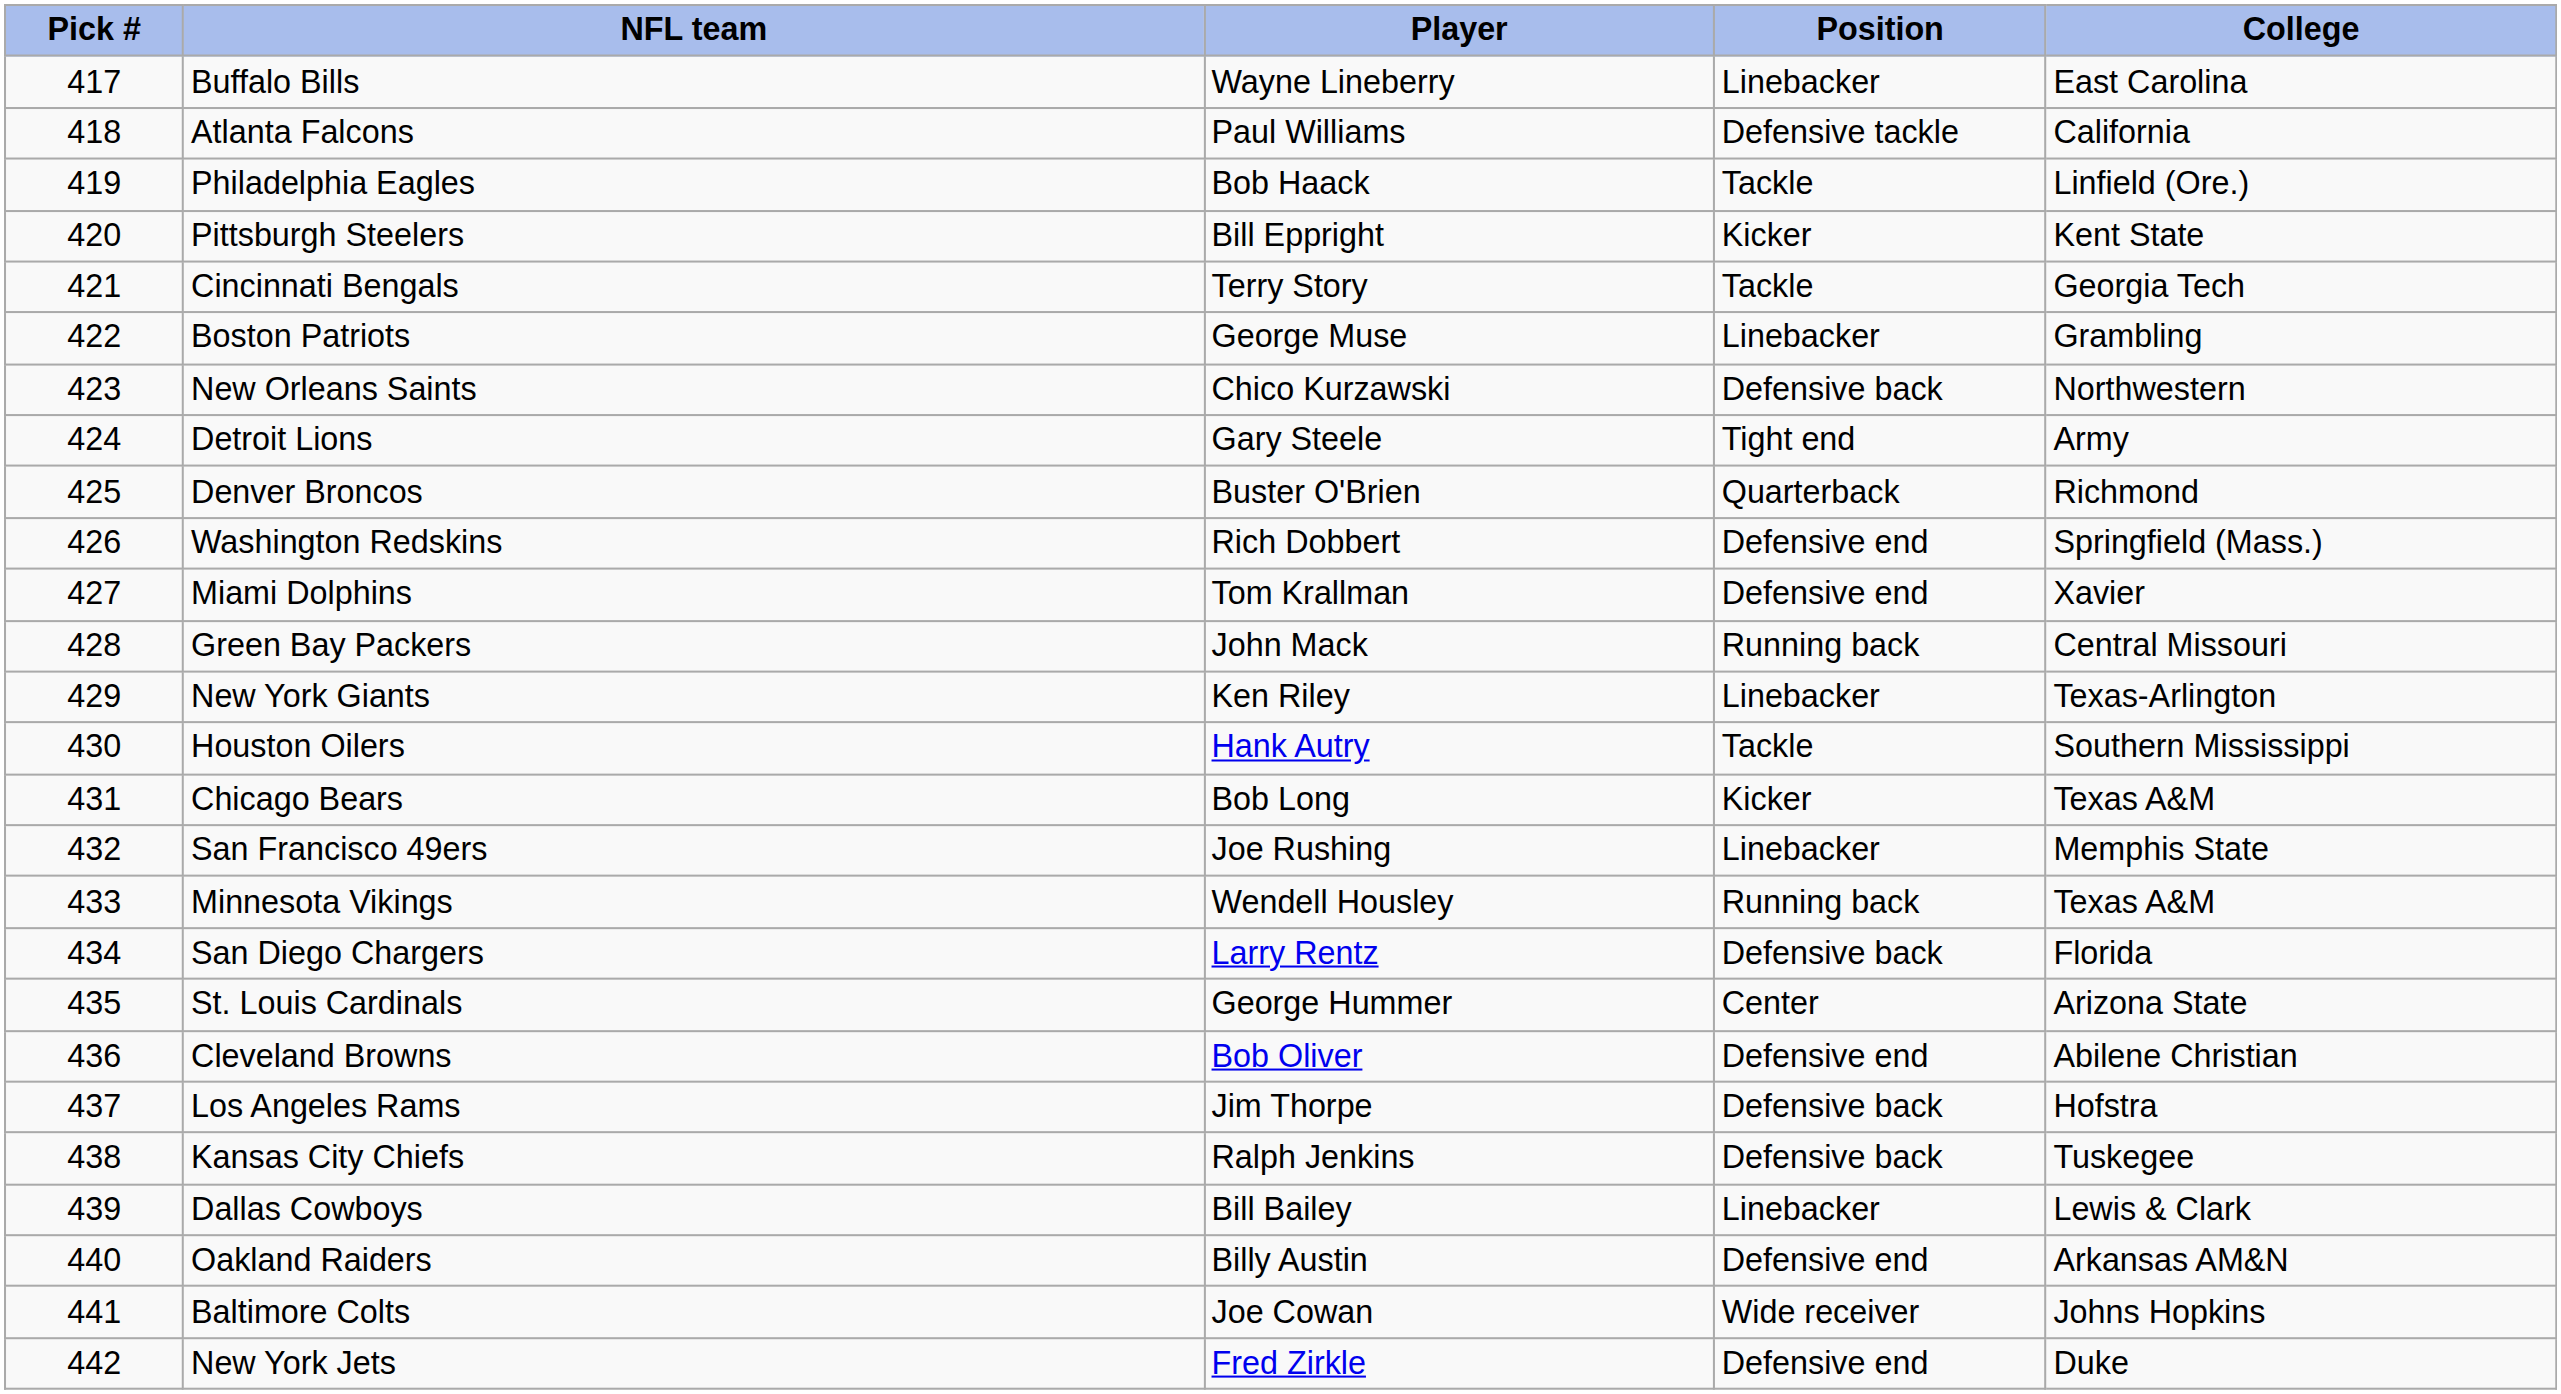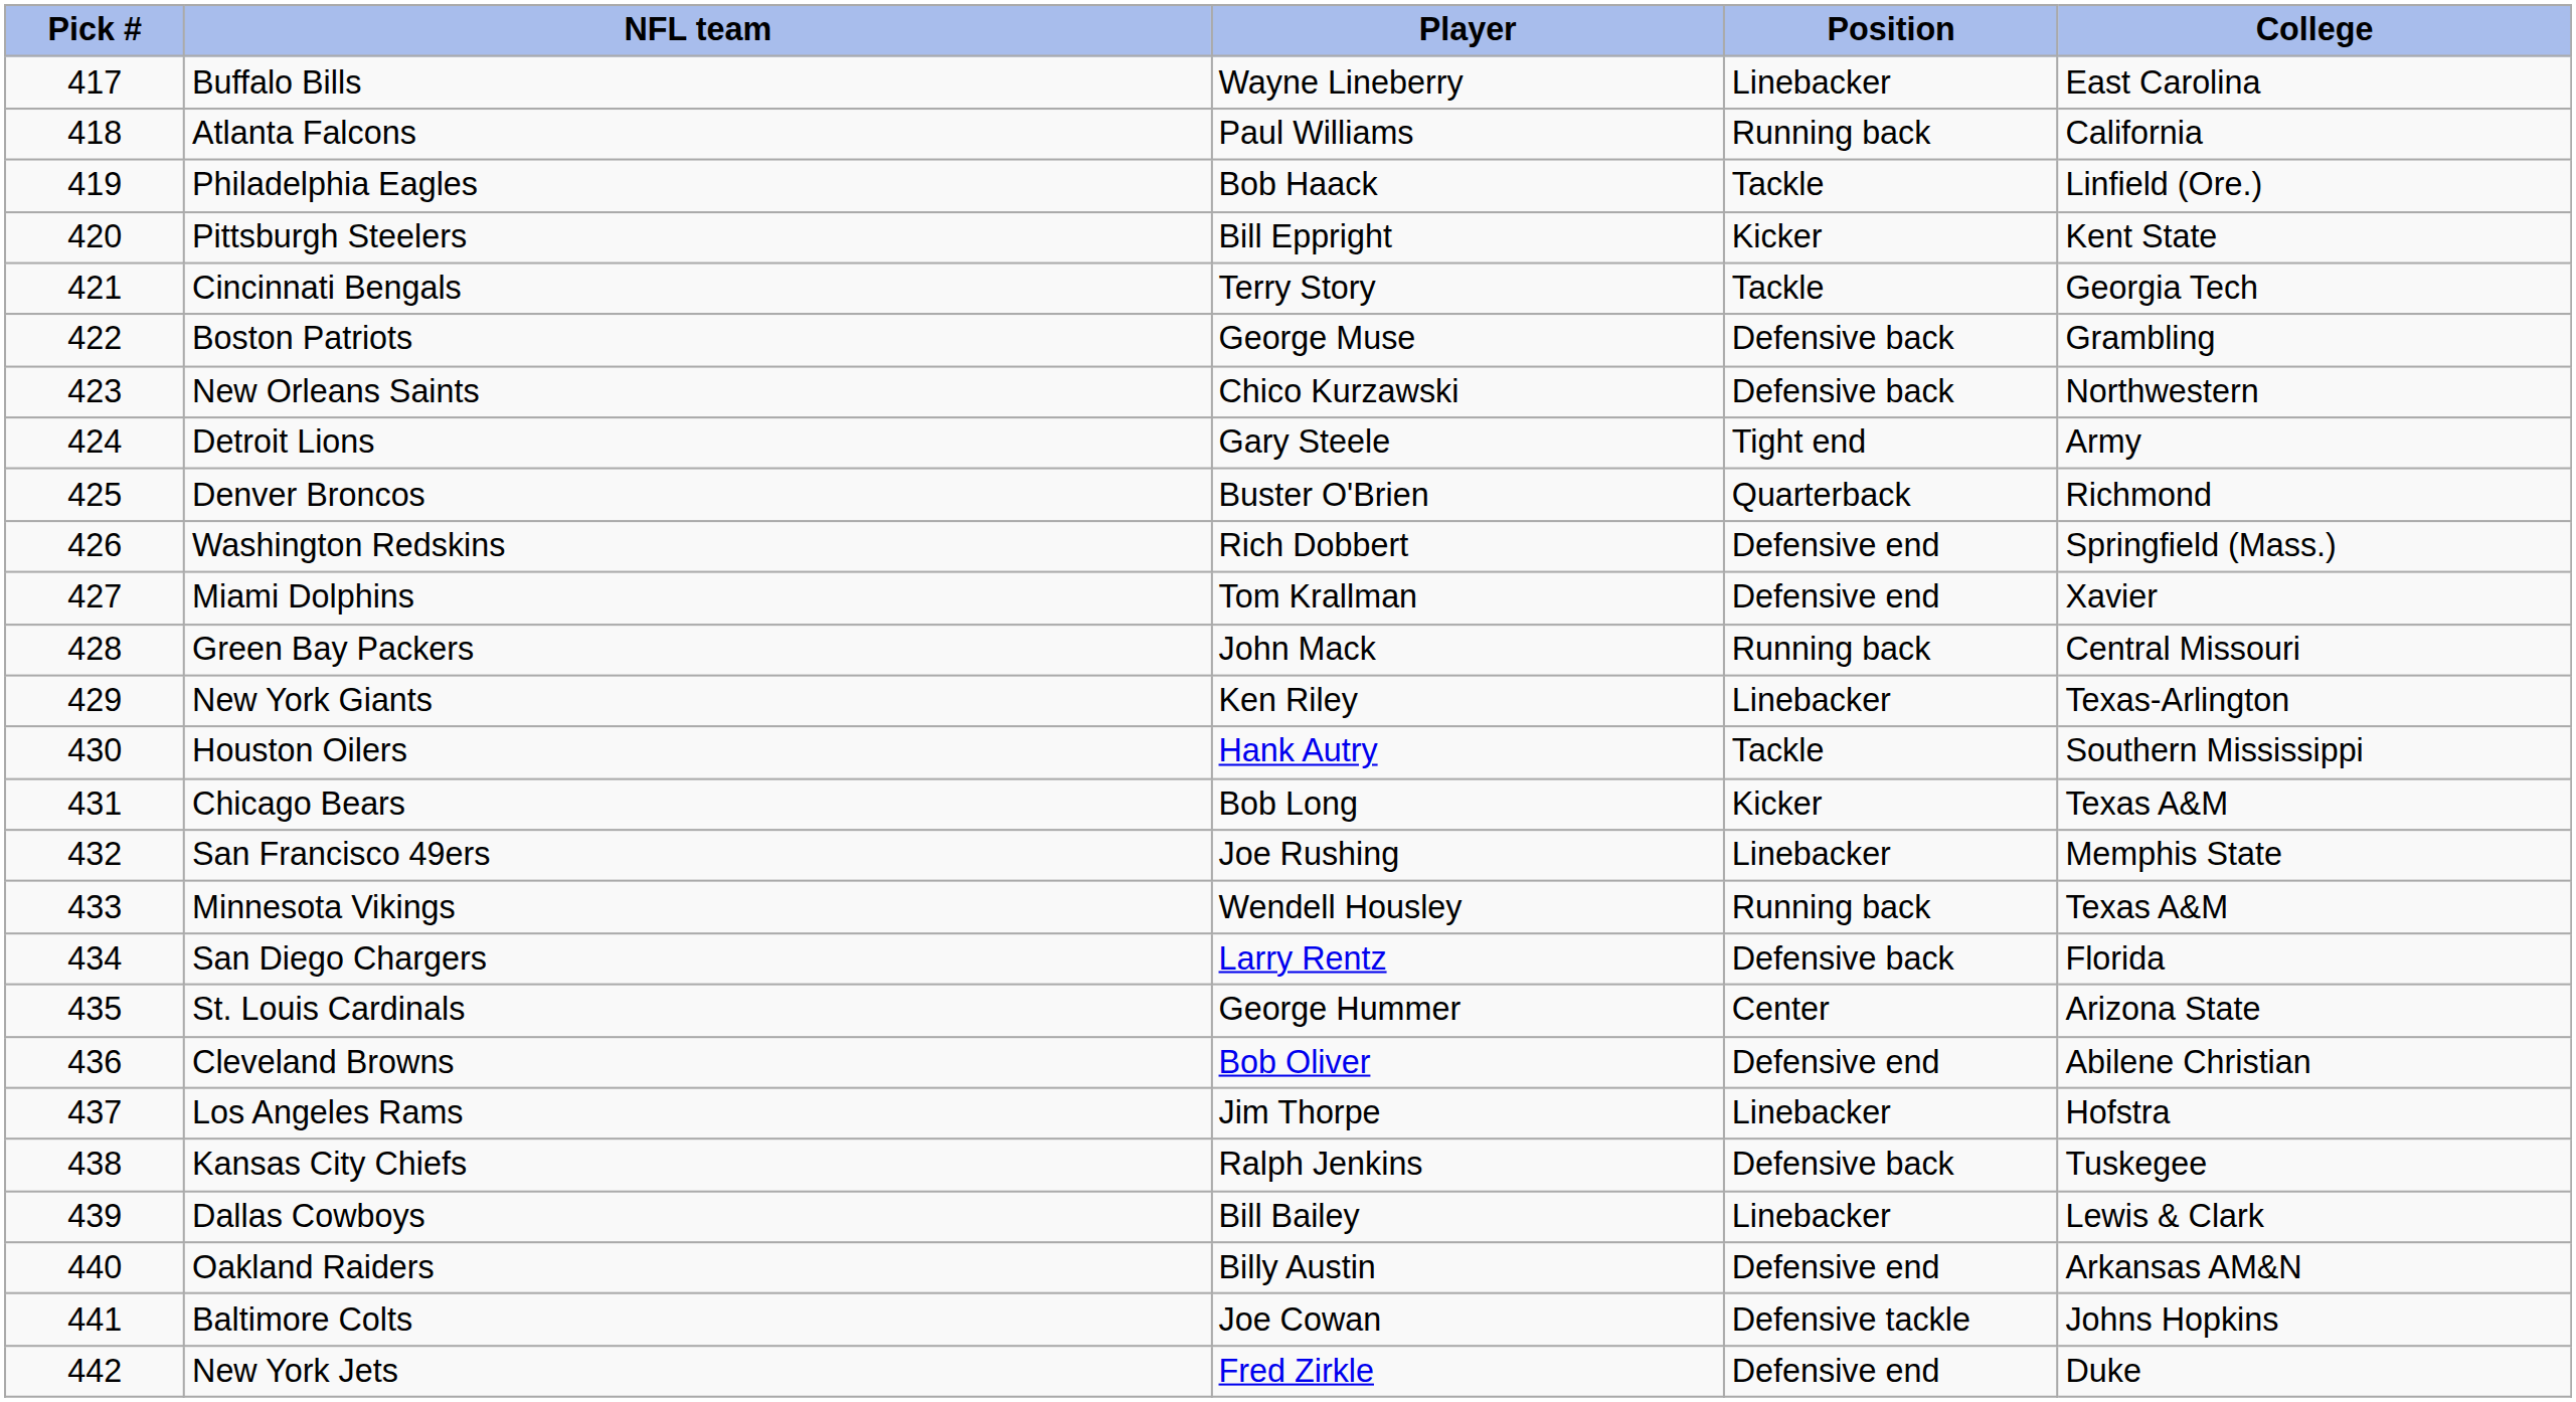Atlanta Falcons | Position: Defensive tackle -> Running back
Boston Patriots | Position: Linebacker -> Defensive back
Los Angeles Rams | Position: Defensive back -> Linebacker
Baltimore Colts | Position: Wide receiver -> Defensive tackle
